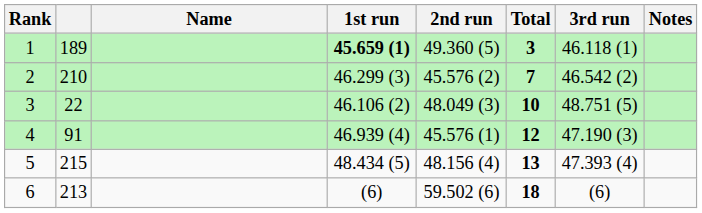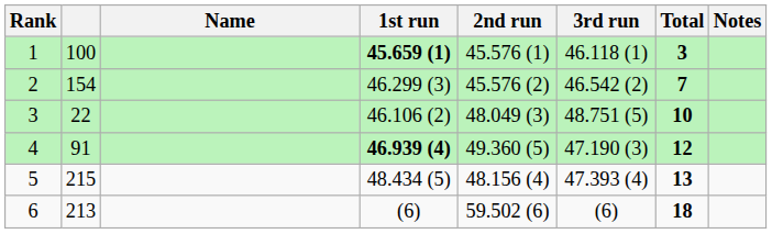columns swapped: 3rd run <-> Total
1 | column 2: 189 -> 100
1 | 2nd run: 49.360 (5) -> 45.576 (1)
2 | column 2: 210 -> 154
4 | 1st run: normal -> bold
4 | 2nd run: 45.576 (1) -> 49.360 (5)
